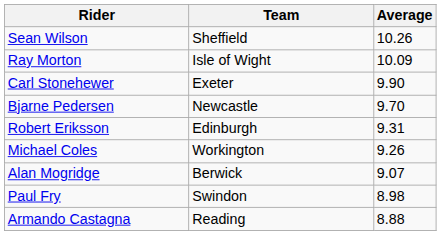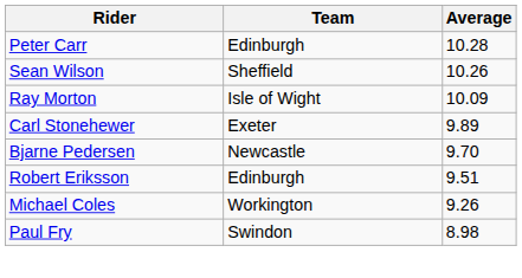+ row: Peter Carr | Edinburgh | 10.28
Carl Stonehewer | Average: 9.90 -> 9.89
Robert Eriksson | Average: 9.31 -> 9.51
- row: Alan Mogridge | Berwick | 9.07
- row: Armando Castagna | Reading | 8.88
